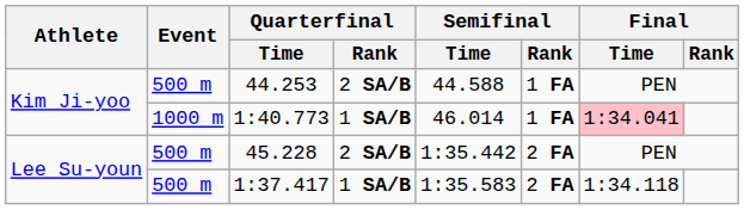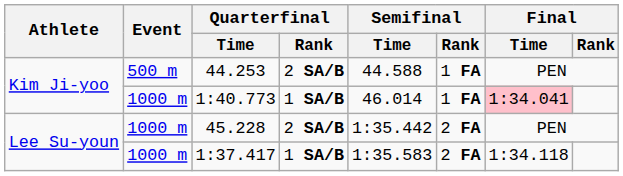45.228 | Event: 500 m -> 1000 m
1:37.417 | Event: 500 m -> 1000 m
